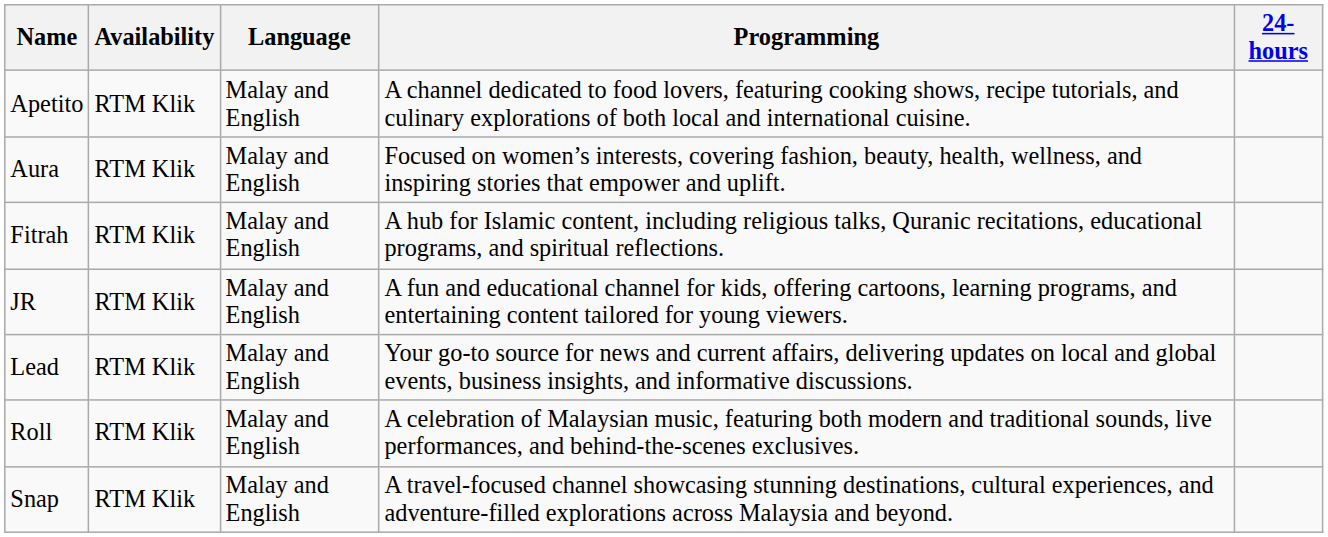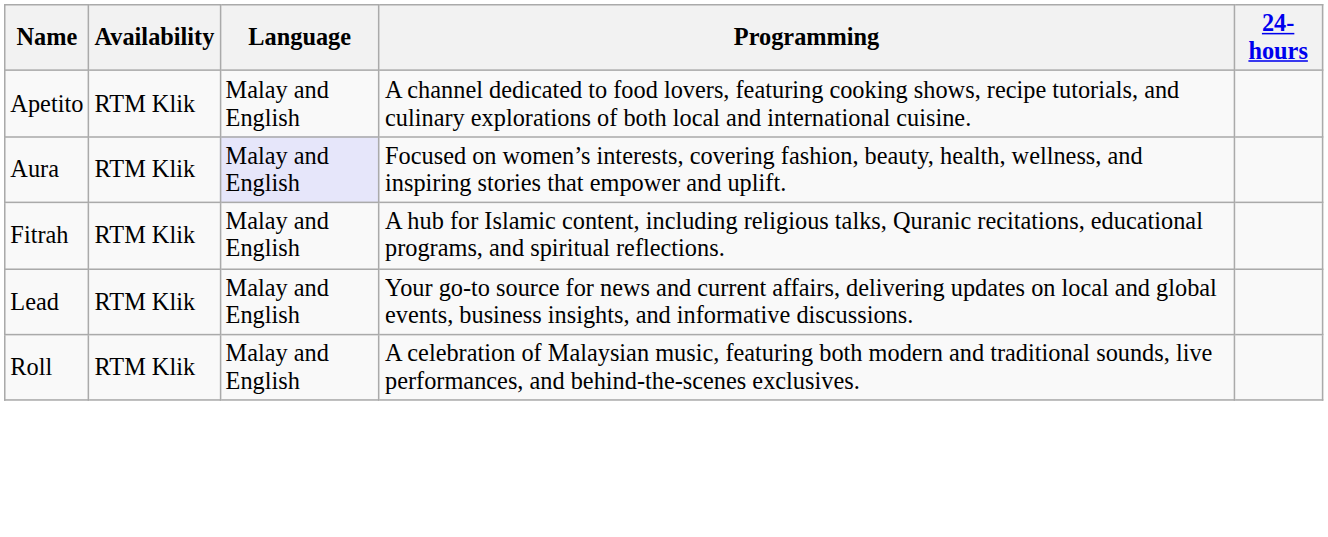Aura | Language: no background -> lavender background
- row: JR | RTM Klik | Malay and English | A fun and educational channel for kids, offering cartoons, learning programs, and entertaining content tailored for young viewers.
- row: Snap | RTM Klik | Malay and English | A travel-focused channel showcasing stunning destinations, cultural experiences, and adventure-filled explorations across Malaysia and beyond.
